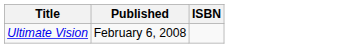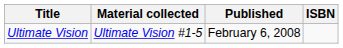+ column: Material collected | Ultimate Vision #1-5
